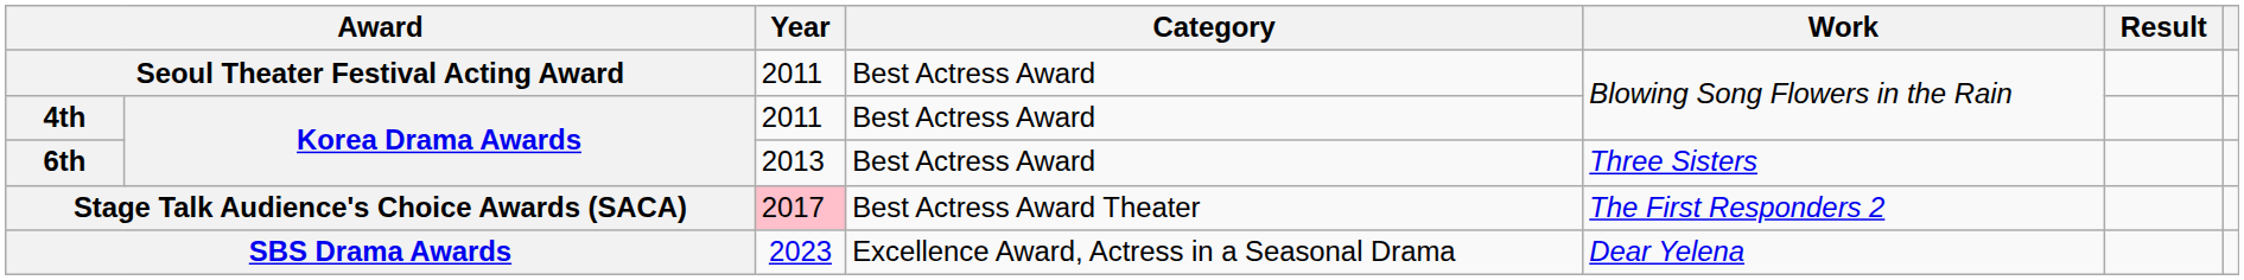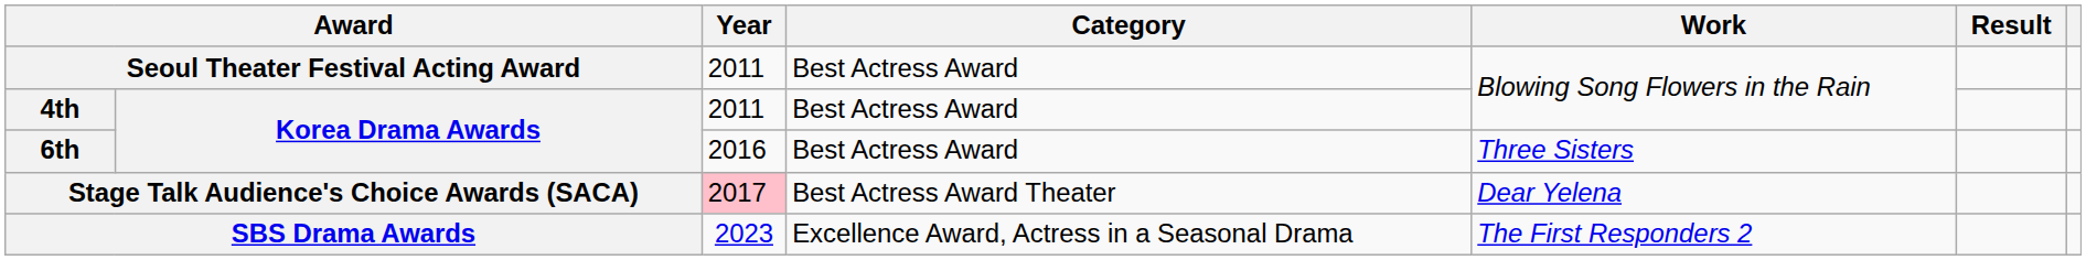6th | Year: 2013 -> 2016
Stage Talk Audience's Choice Awards (SACA) | Work: The First Responders 2 -> Dear Yelena
SBS Drama Awards | Work: Dear Yelena -> The First Responders 2
